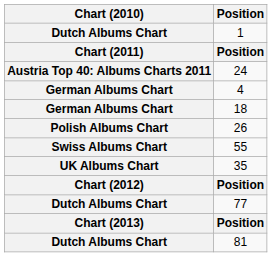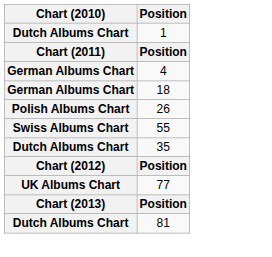- row: Austria Top 40: Albums Charts 2011 | 24
35 | Chart (2010): UK Albums Chart -> Dutch Albums Chart
77 | Chart (2010): Dutch Albums Chart -> UK Albums Chart
